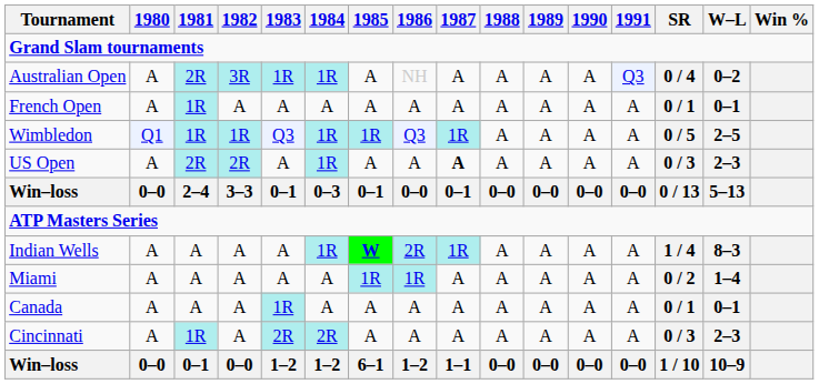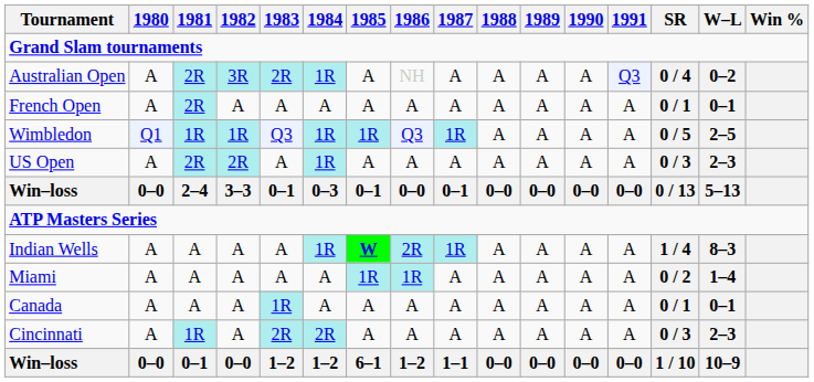Australian Open | 1983: 1R -> 2R
French Open | 1981: 1R -> 2R
US Open | 1987: bold -> normal
